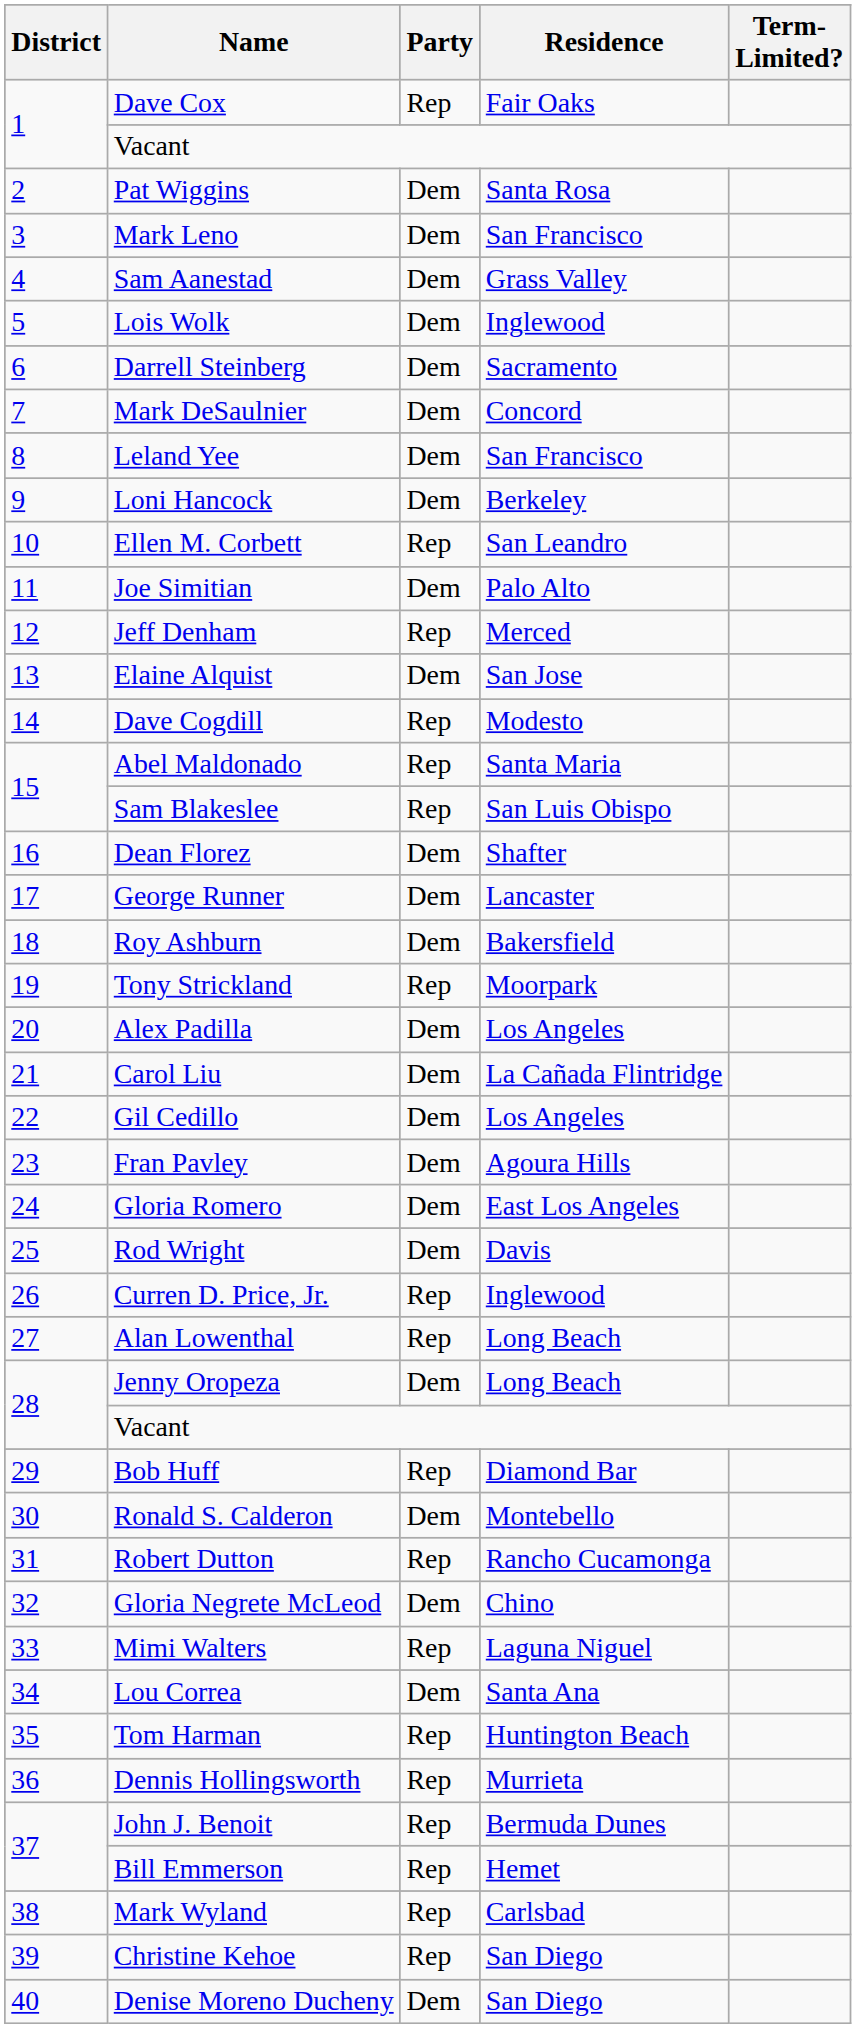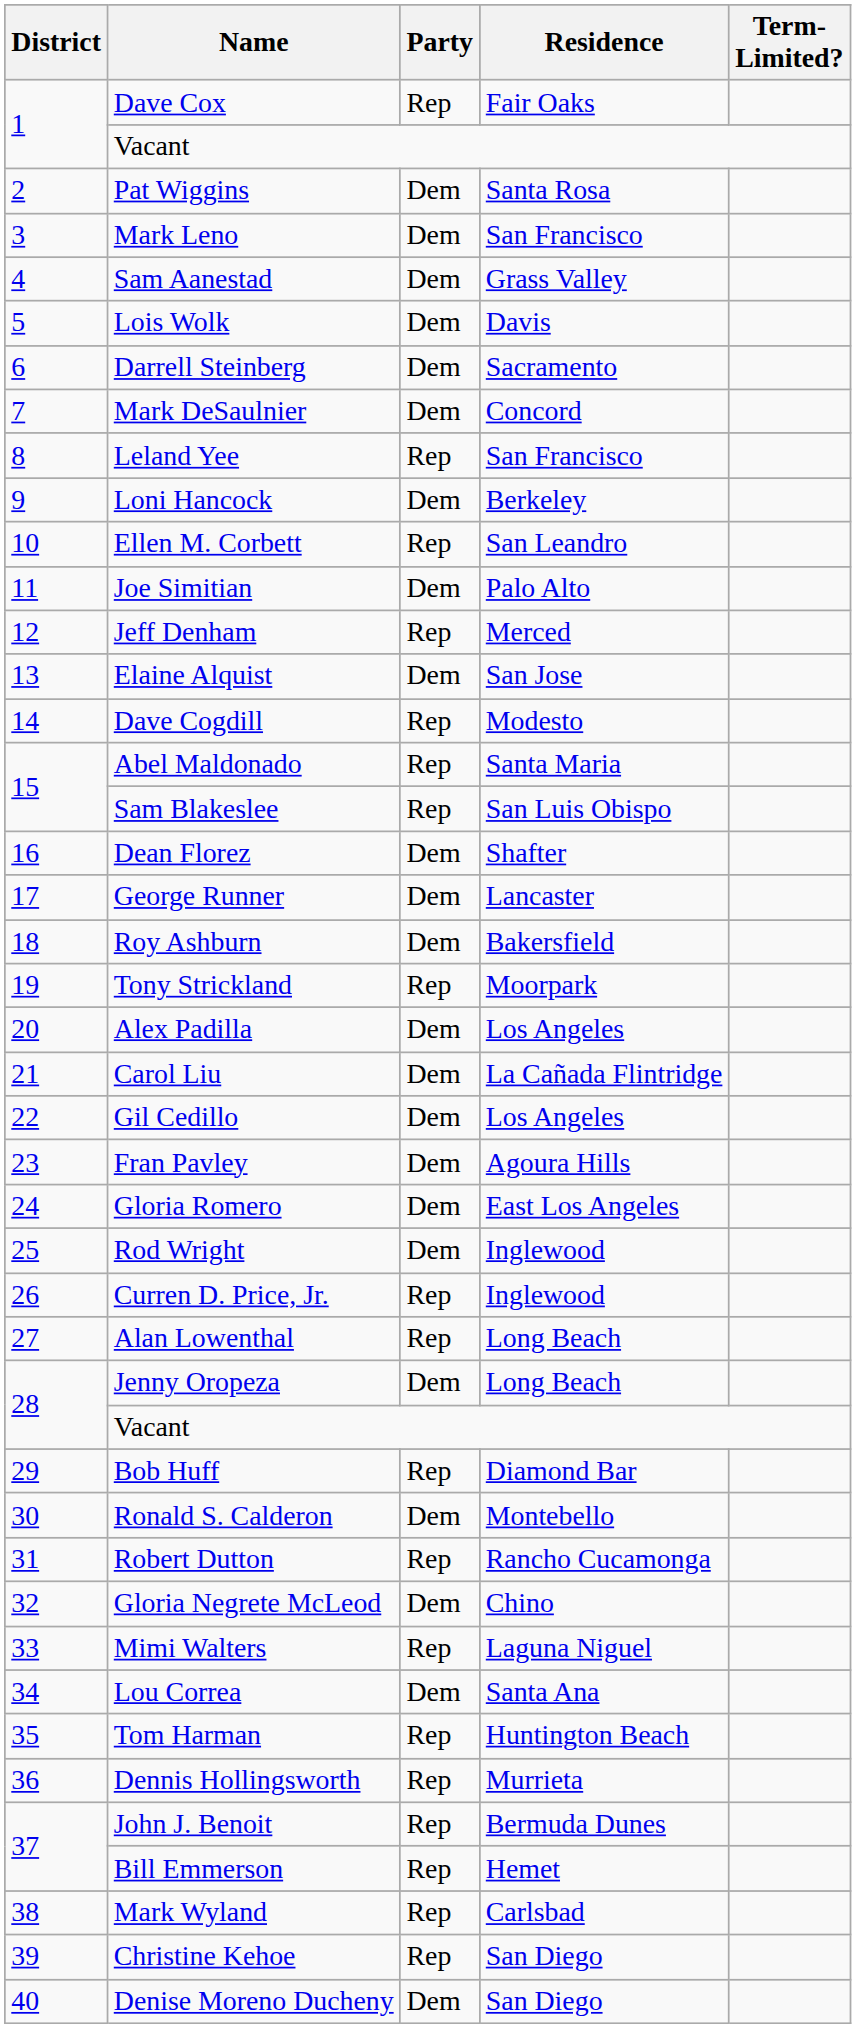Lois Wolk | Residence: Inglewood -> Davis
Leland Yee | Party: Dem -> Rep
Rod Wright | Residence: Davis -> Inglewood
